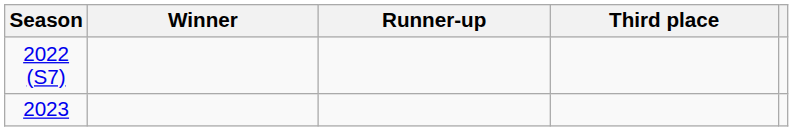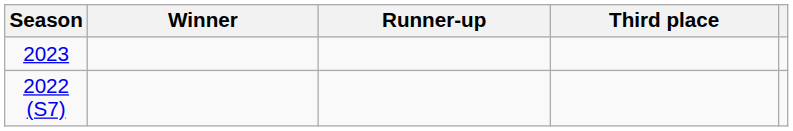rows swapped: 2022 (S7) <-> 2023
